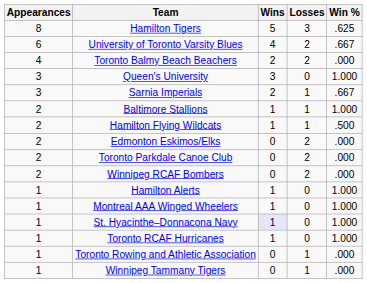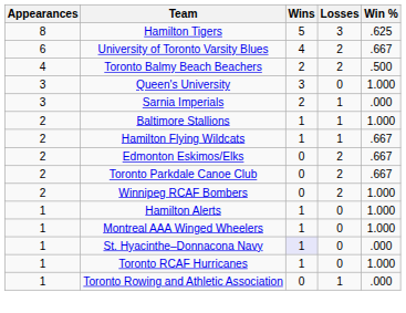Toronto Balmy Beach Beachers | Win %: .000 -> .500
Sarnia Imperials | Win %: .667 -> .000
Hamilton Flying Wildcats | Win %: .500 -> .667
Edmonton Eskimos/Elks | Win %: .000 -> .667
Toronto Parkdale Canoe Club | Win %: .000 -> .667
Winnipeg RCAF Bombers | Win %: .000 -> 1.000
St. Hyacinthe–Donnacona Navy | Win %: 1.000 -> .000
- row: 1 | Winnipeg Tammany Tigers | 0 | 1 | .000
